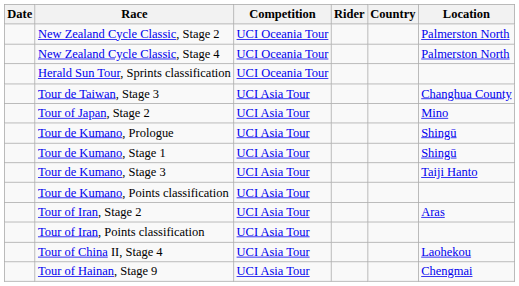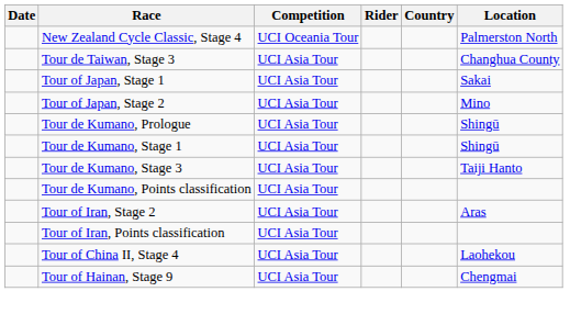- row: New Zealand Cycle Classic, Stage 2 | UCI Oceania Tour | Palmerston North
- row: Herald Sun Tour, Sprints classification | UCI Oceania Tour
+ row: Tour of Japan, Stage 1 | UCI Asia Tour | Sakai
